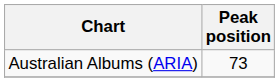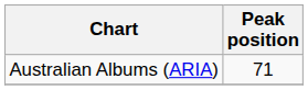Australian Albums (ARIA) | Peak position: 73 -> 71
